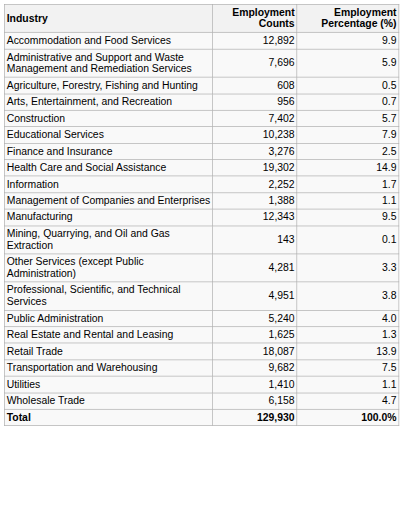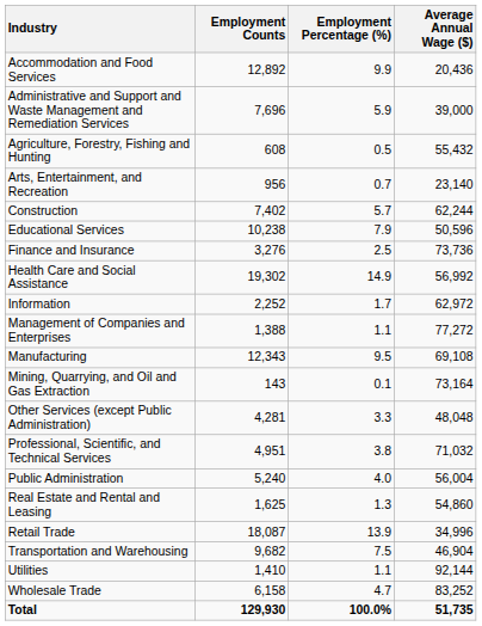+ column: Average Annual Wage ($) | 20,436 | 39,000 | 55,432 | 23,140 | 62,244 | 50,596 | 73,736 | 56,992 | 62,972 | 77,272 | 69,108 | 73,164 | 48,048 | 71,032 | 56,004 | 54,860 | 34,996 | 46,904 | 92,144 | 83,252 | 51,735
